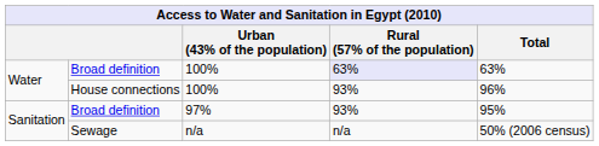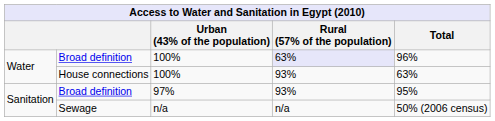Broad definition / 100% | Total: 63% -> 96%
House connections | Total: 96% -> 63%
